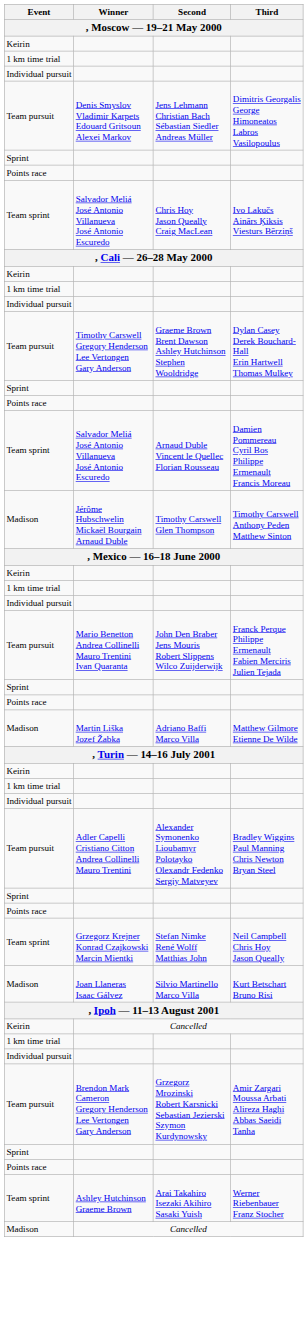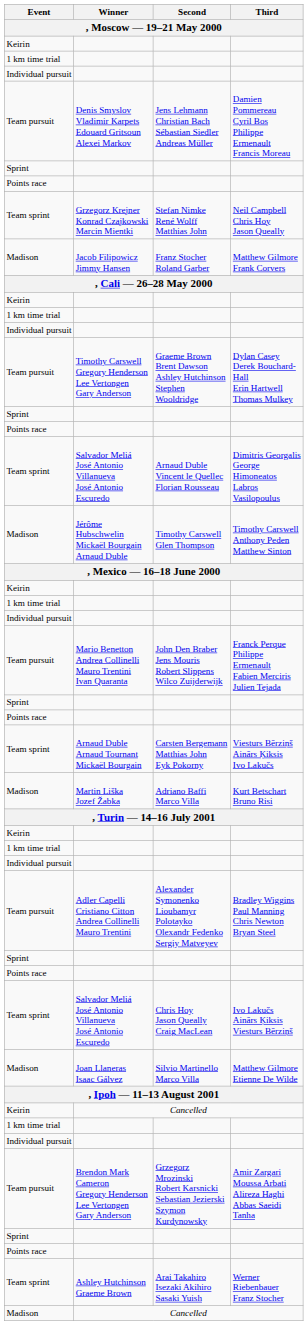Jens Lehmann Christian Bach Sébastian Siedler Andreas Müller | Third: Dimitris Georgalis George Himoneatos Labros Vasilopoulus -> Damien Pommereau Cyril Bos Philippe Ermenault Francis Moreau
rows swapped: Chris Hoy Jason Queally Craig MacLean <-> Stefan Nimke René Wolff Matthias John
+ row: Madison | Jacob Filipowicz Jimmy Hansen | Franz Stocher Roland Garber | Matthew Gilmore Frank Corvers
Arnaud Duble Vincent le Quellec Florian Rousseau | Third: Damien Pommereau Cyril Bos Philippe Ermenault Francis Moreau -> Dimitris Georgalis George Himoneatos Labros Vasilopoulus
+ row: Team sprint | Arnaud Duble Arnaud Tournant Mickaël Bourgain | Carsten Bergemann Matthias John Eyk Pokorny | Viesturs Bērziņš Ainārs Ķiksis Ivo Lakučs
Adriano Baffi Marco Villa | Third: Matthew Gilmore Etienne De Wilde -> Kurt Betschart Bruno Risi
Silvio Martinello Marco Villa | Third: Kurt Betschart Bruno Risi -> Matthew Gilmore Etienne De Wilde
